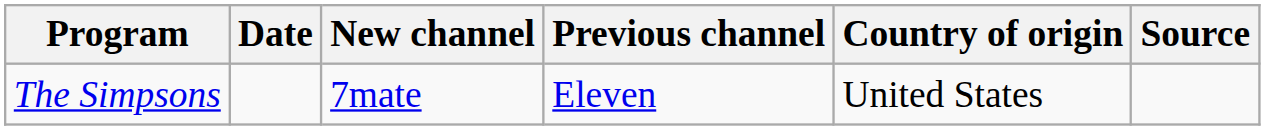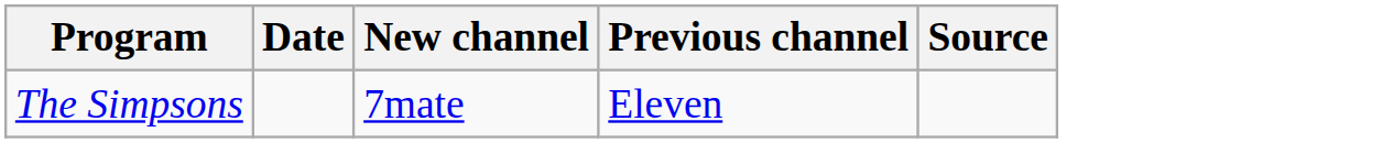- column: Country of origin | United States
